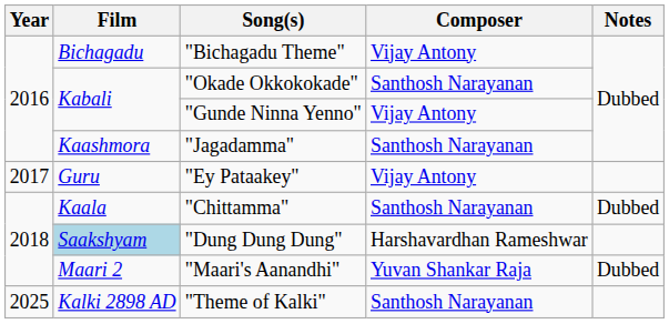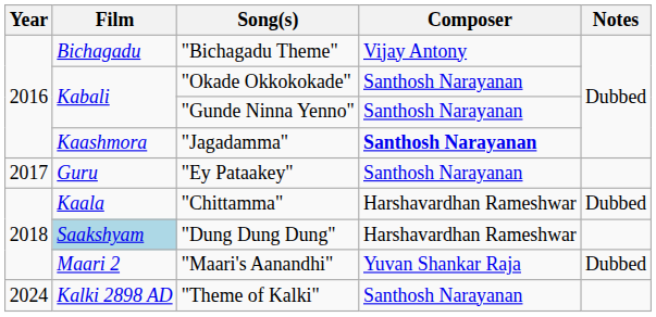"Gunde Ninna Yenno" | Composer: Vijay Antony -> Santhosh Narayanan
"Jagadamma" | Composer: normal -> bold
"Ey Pataakey" | Composer: Vijay Antony -> Santhosh Narayanan
"Chittamma" | Composer: Santhosh Narayanan -> Harshavardhan Rameshwar
"Theme of Kalki" | Year: 2025 -> 2024
